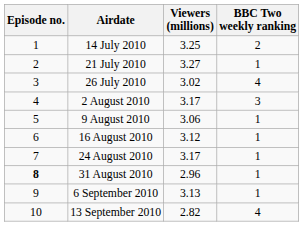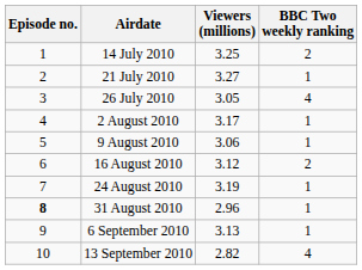26 July 2010 | Viewers (millions): 3.02 -> 3.05
2 August 2010 | BBC Two weekly ranking: 3 -> 1
16 August 2010 | BBC Two weekly ranking: 1 -> 2
24 August 2010 | Viewers (millions): 3.17 -> 3.19
